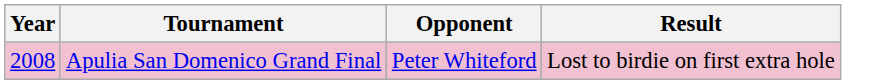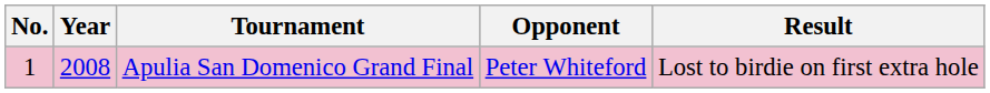+ column: No. | 1
